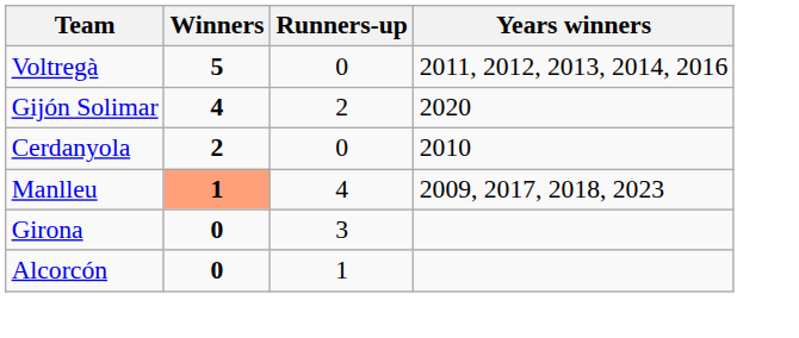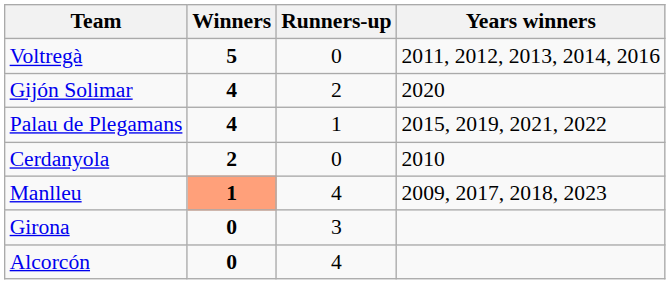+ row: Palau de Plegamans | 4 | 1 | 2015, 2019, 2021, 2022
Alcorcón | Runners-up: 1 -> 4
